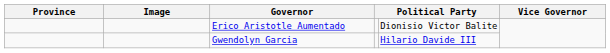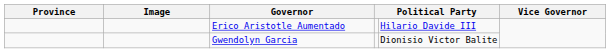Erico Aristotle Aumentado | column 5: Dionisio Victor Balite -> Hilario Davide III
Gwendolyn Garcia | column 5: Hilario Davide III -> Dionisio Victor Balite
